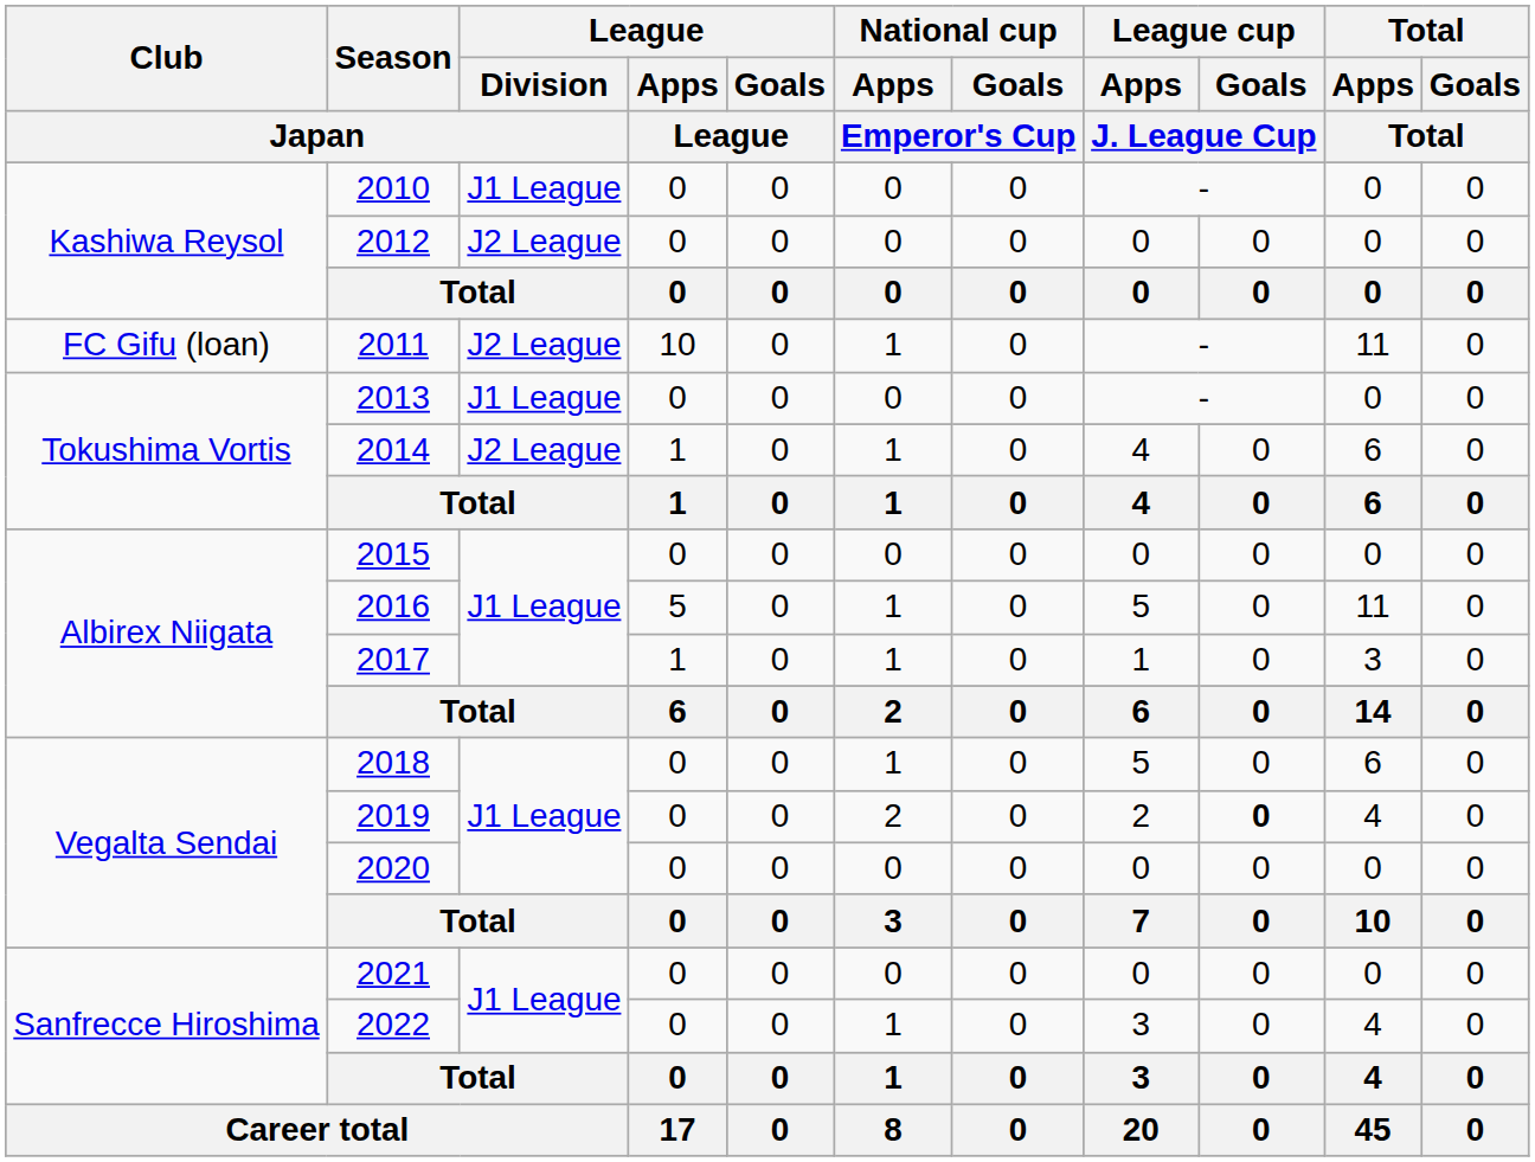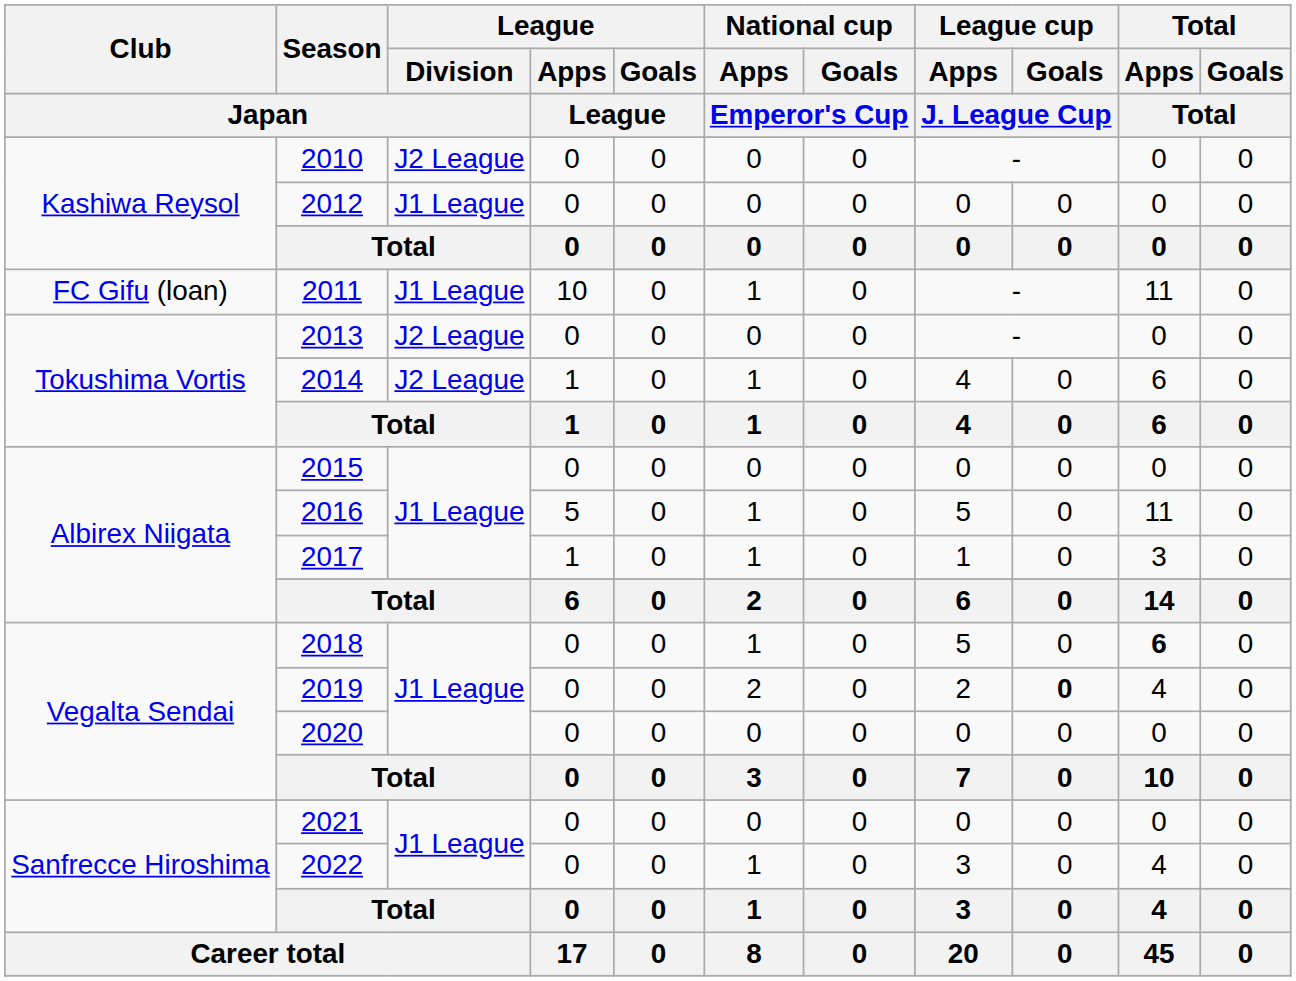2010 | League / Division / Japan: J1 League -> J2 League
2012 | League / Division / Japan: J2 League -> J1 League
2011 | League / Division / Japan: J2 League -> J1 League
2013 | League / Division / Japan: J1 League -> J2 League
2018 | Total / Apps / Total: normal -> bold
